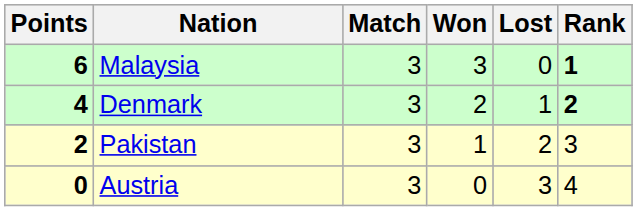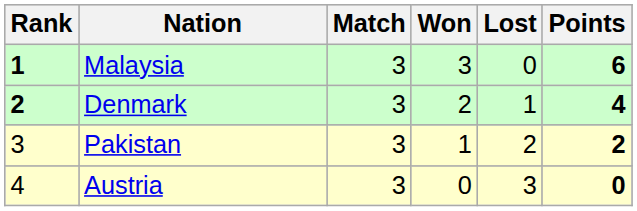columns swapped: Rank <-> Points
